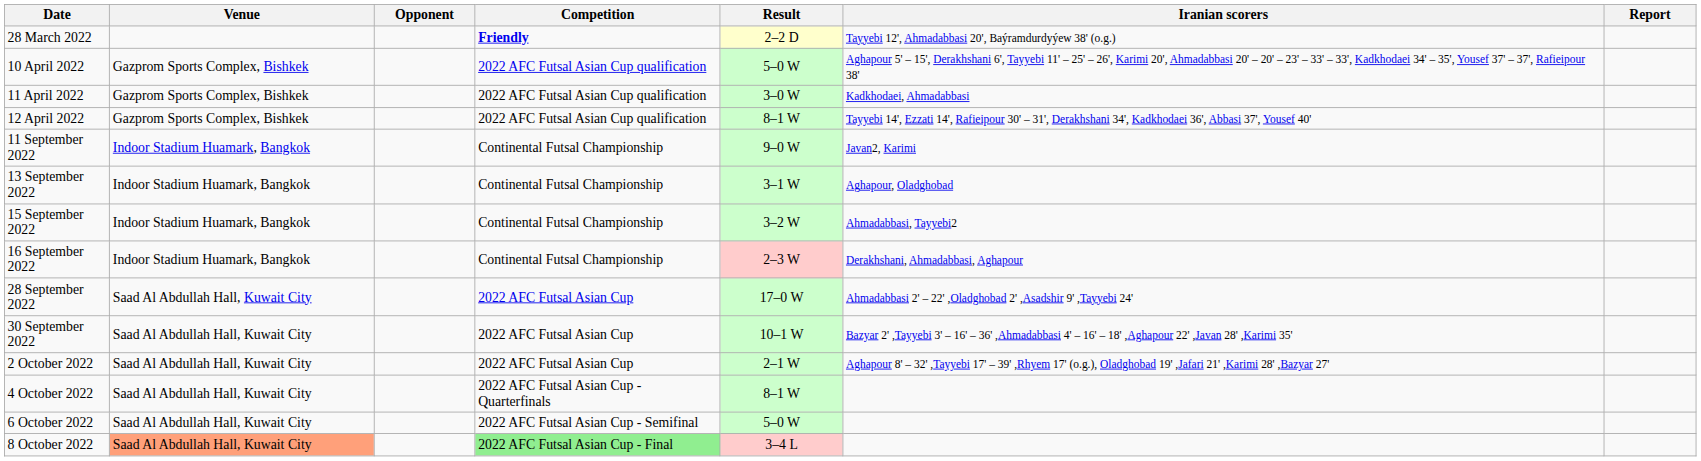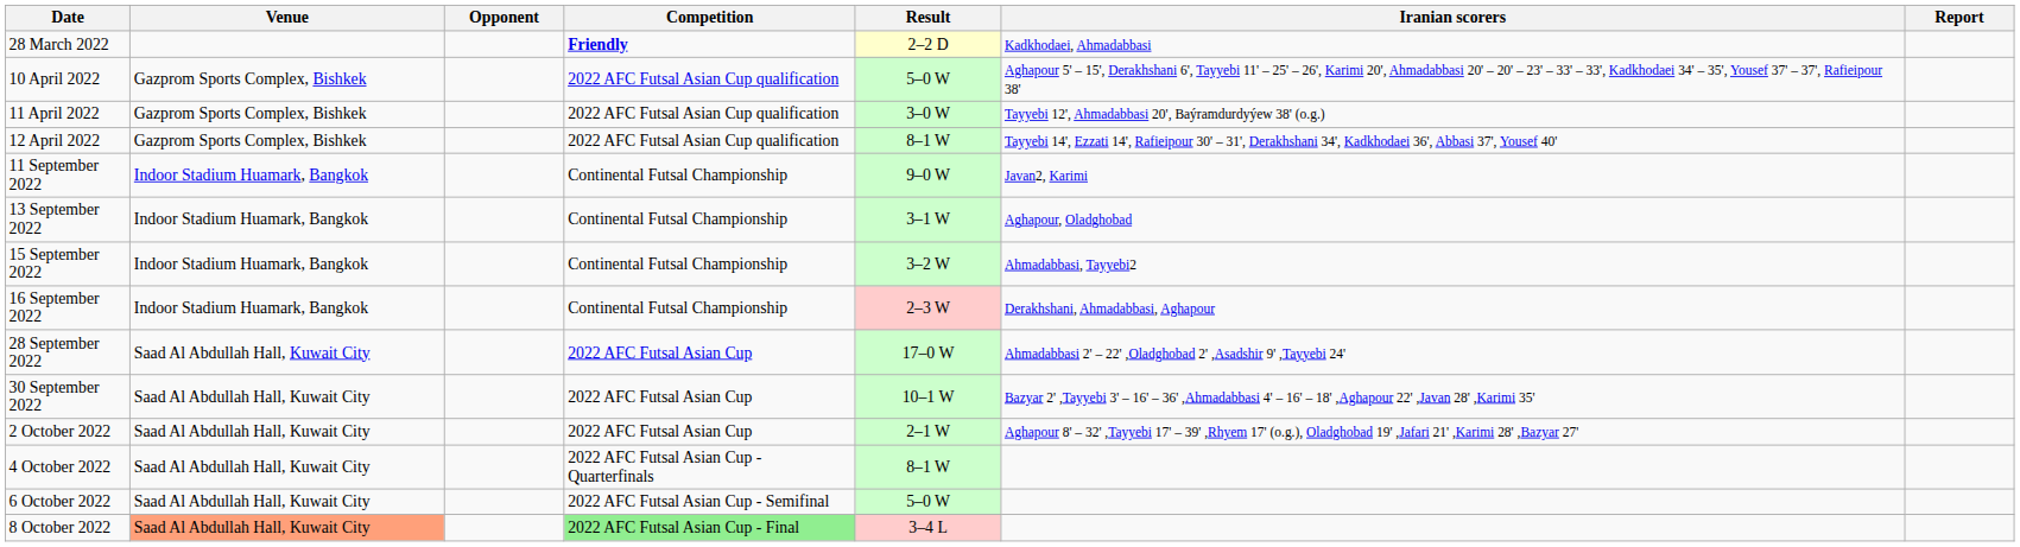28 March 2022 | Iranian scorers: Tayyebi 12', Ahmadabbasi 20', Baýramdurdyýew 38' (o.g.) -> Kadkhodaei, Ahmadabbasi
11 April 2022 | Iranian scorers: Kadkhodaei, Ahmadabbasi -> Tayyebi 12', Ahmadabbasi 20', Baýramdurdyýew 38' (o.g.)
